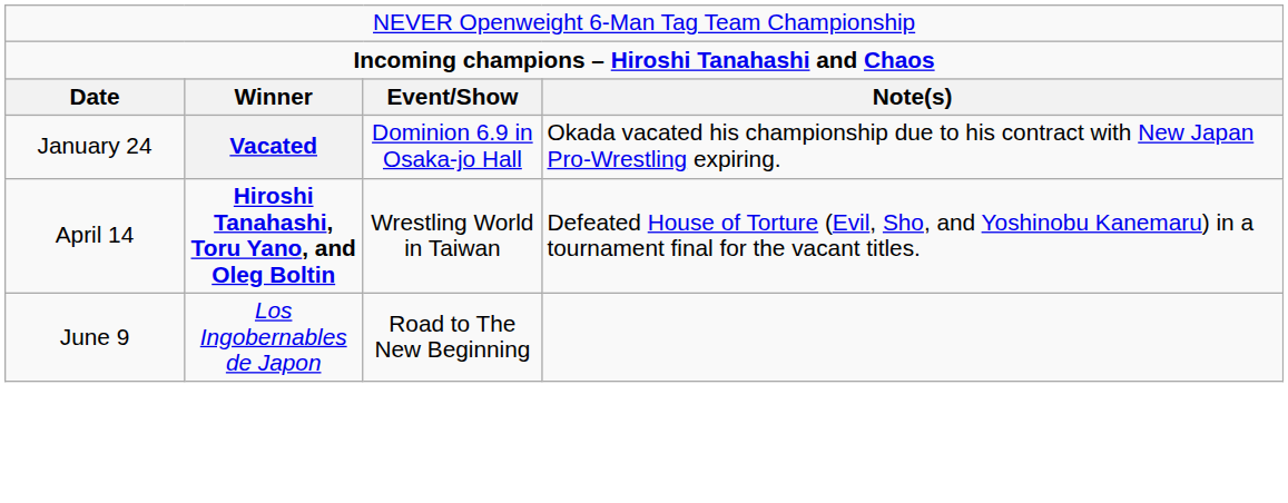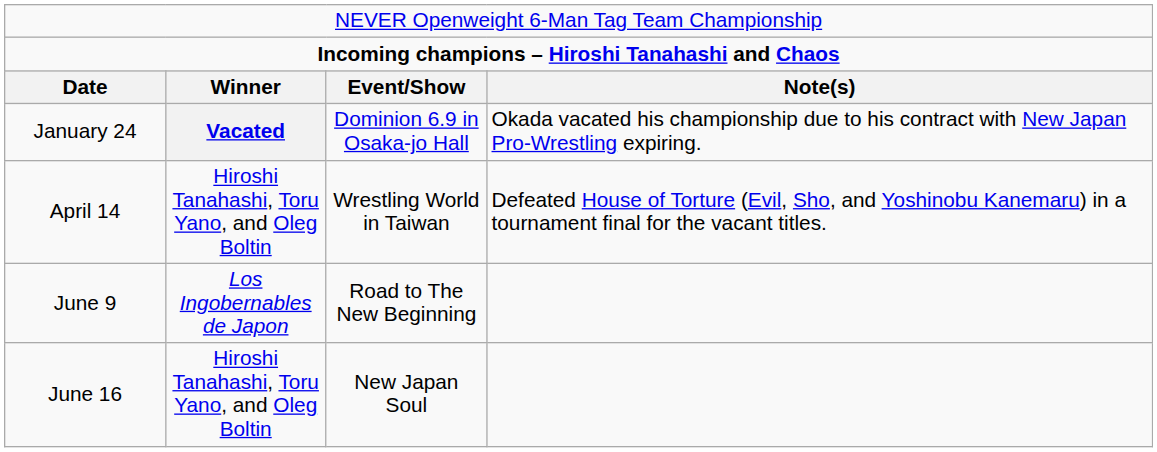April 14 | column 2: bold -> normal
+ row: June 16 | Hiroshi Tanahashi, Toru Yano, and Oleg Boltin | New Japan Soul
